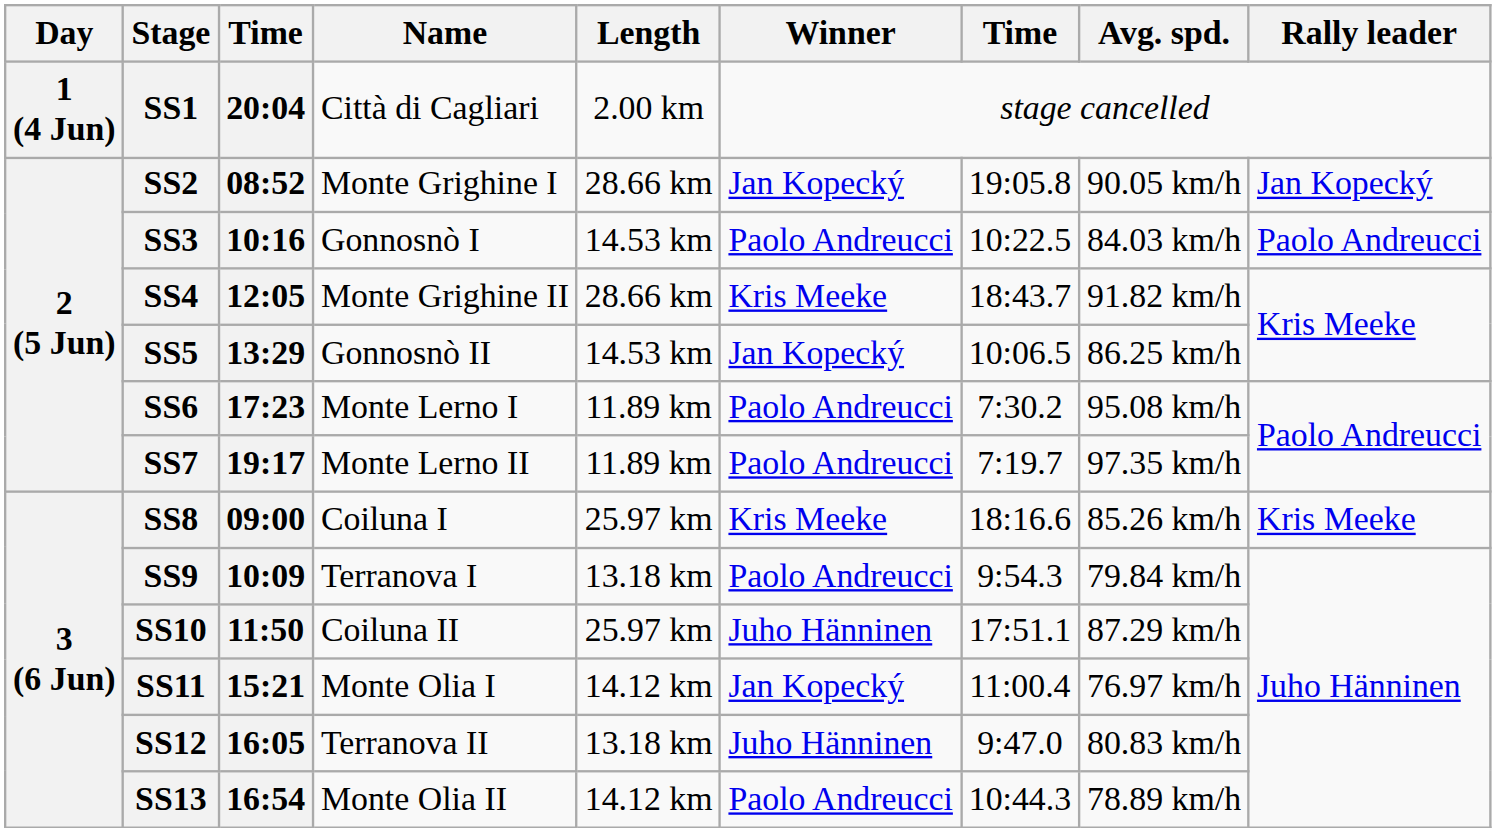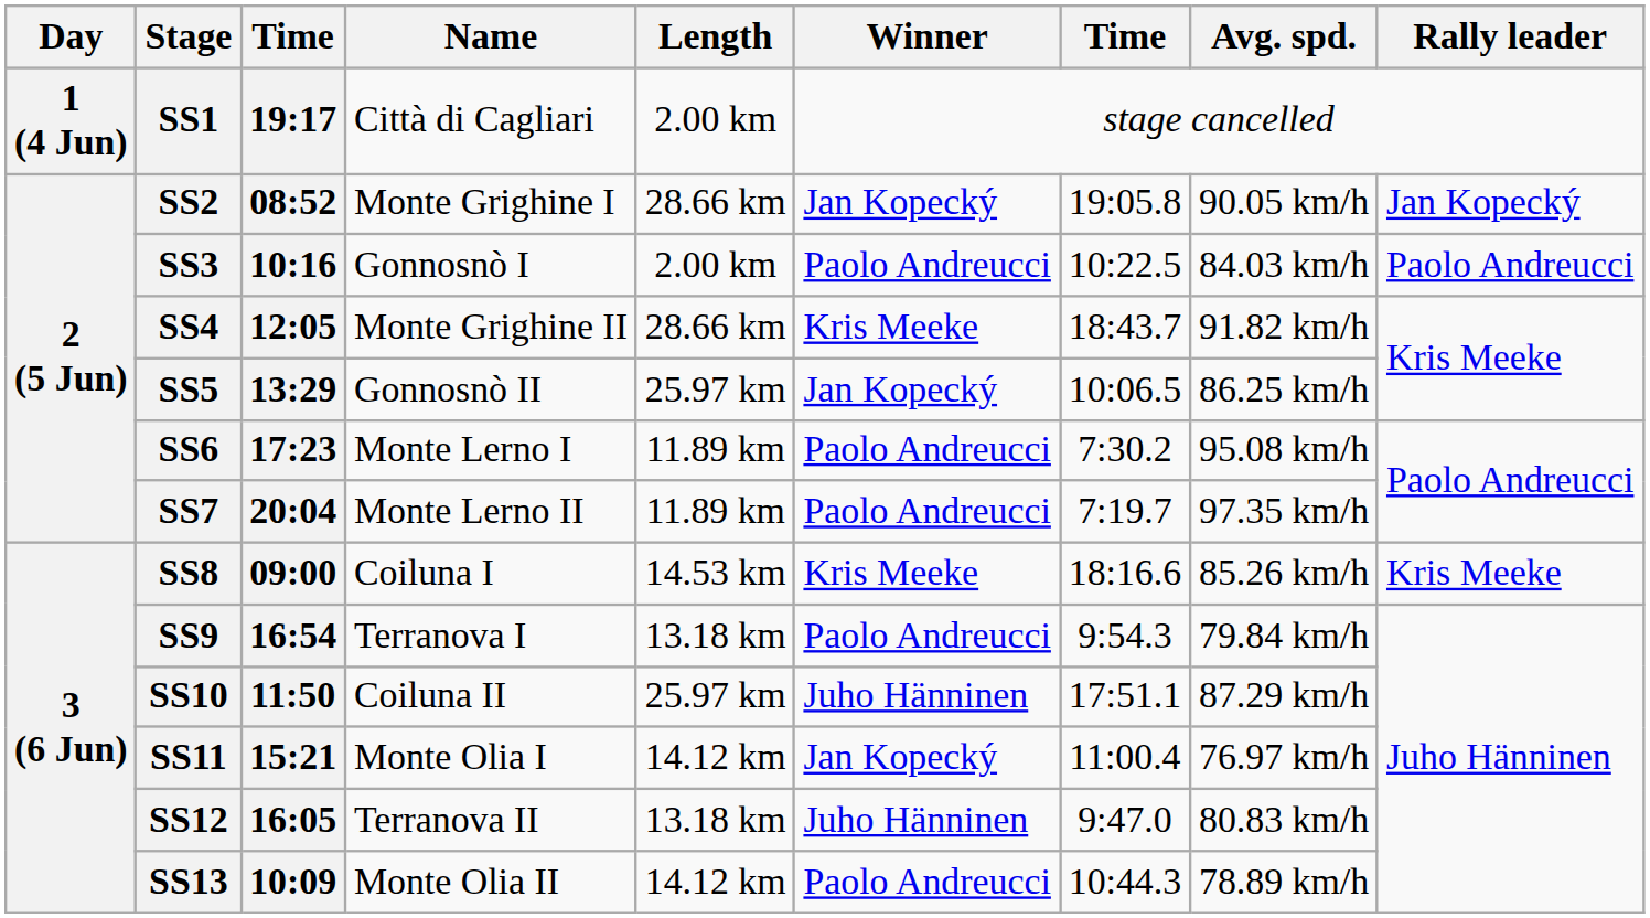SS1 | column 3: 20:04 -> 19:17
SS3 | Length: 14.53 km -> 2.00 km
SS5 | Length: 14.53 km -> 25.97 km
SS7 | column 3: 19:17 -> 20:04
SS8 | Length: 25.97 km -> 14.53 km
SS9 | column 3: 10:09 -> 16:54
SS13 | column 3: 16:54 -> 10:09
